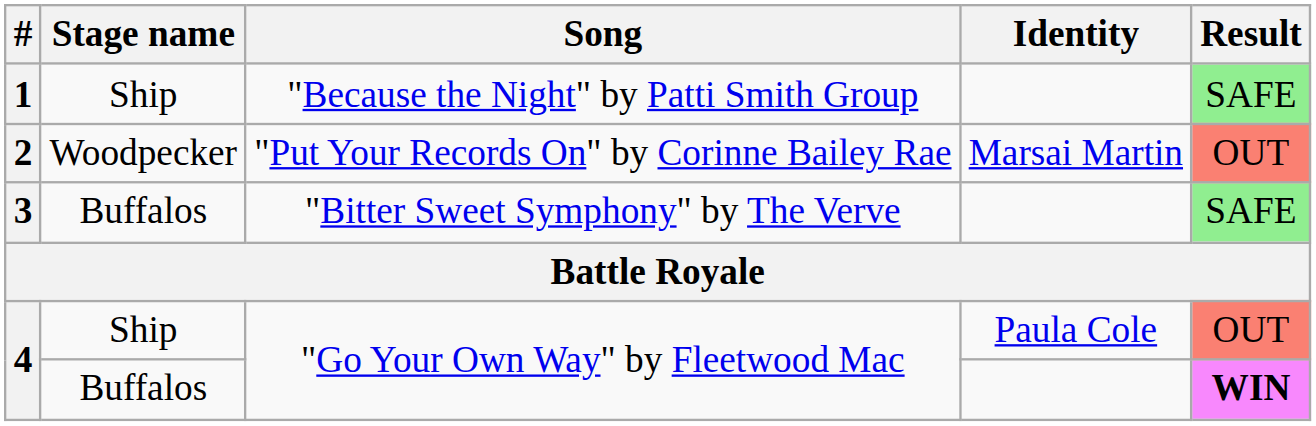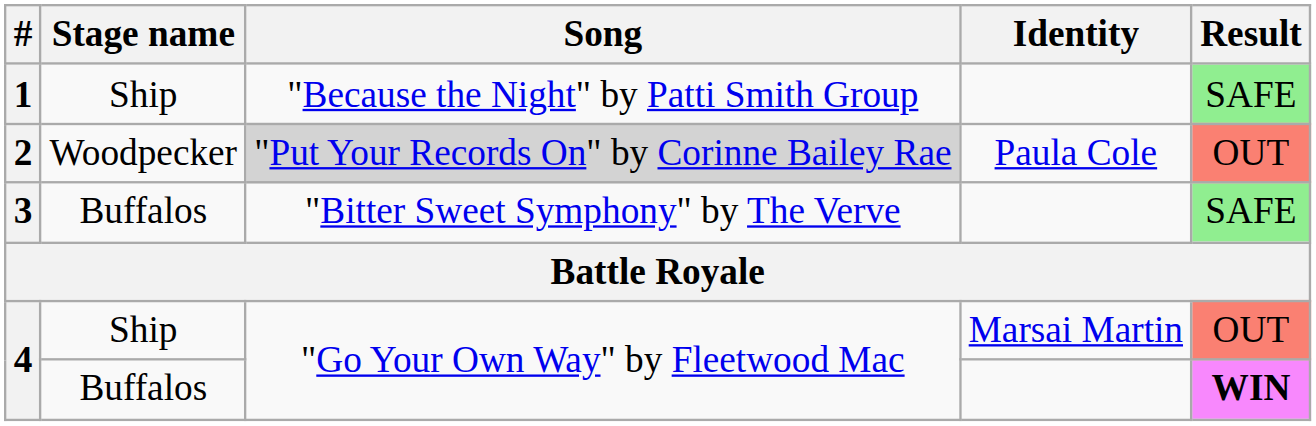2 | Song: no background -> lightgrey background
2 | Identity: Marsai Martin -> Paula Cole
4 / Ship | Identity: Paula Cole -> Marsai Martin
